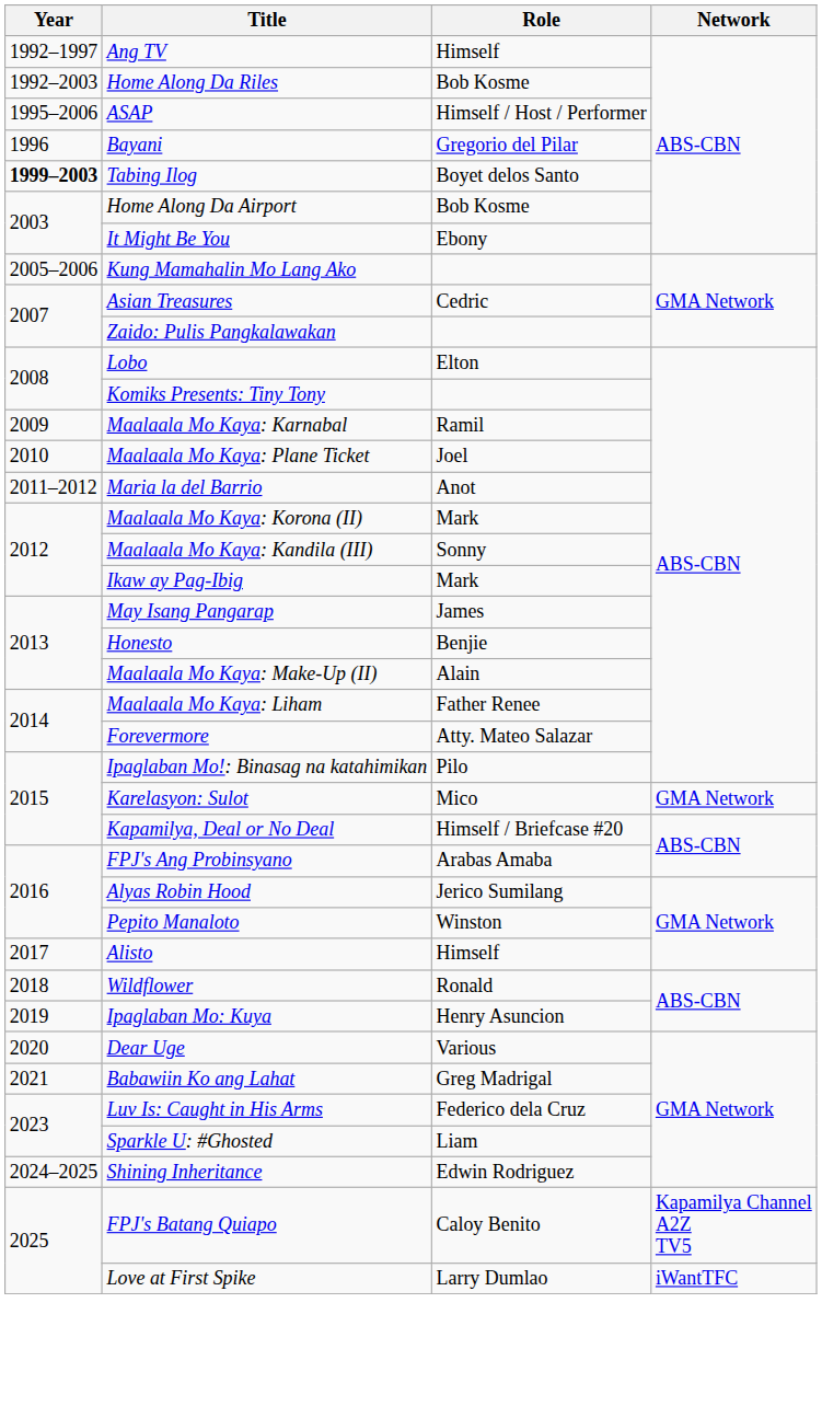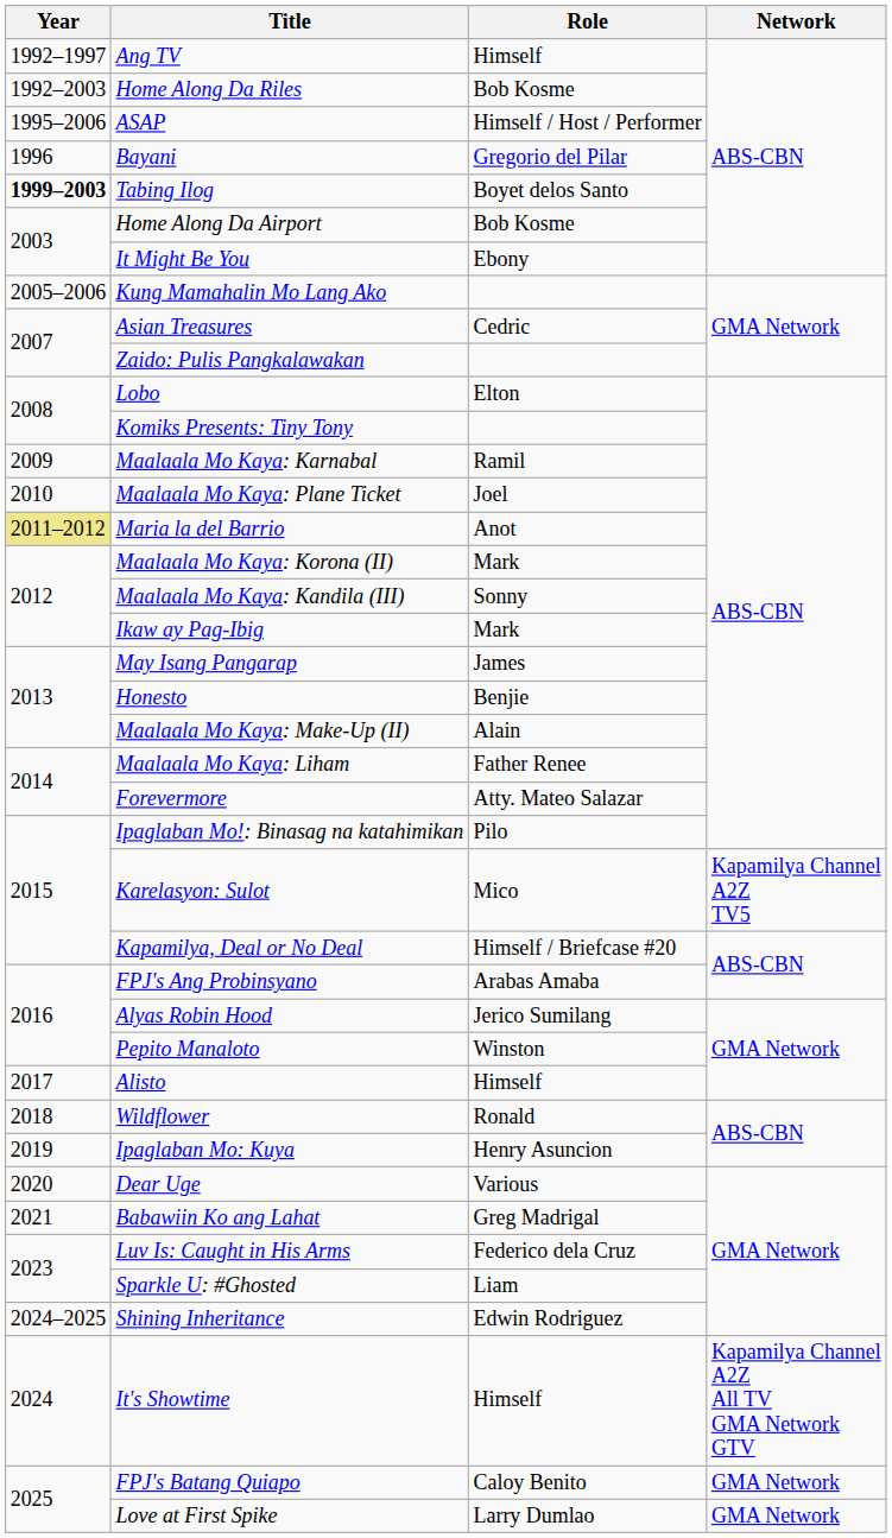Maria la del Barrio | Year: no background -> khaki background
Karelasyon: Sulot | Network: GMA Network -> Kapamilya Channel A2Z TV5
+ row: 2024 | It's Showtime | Himself | Kapamilya Channel A2Z All TV GMA Network GTV
FPJ's Batang Quiapo | Network: Kapamilya Channel A2Z TV5 -> GMA Network
Love at First Spike | Network: iWantTFC -> GMA Network
